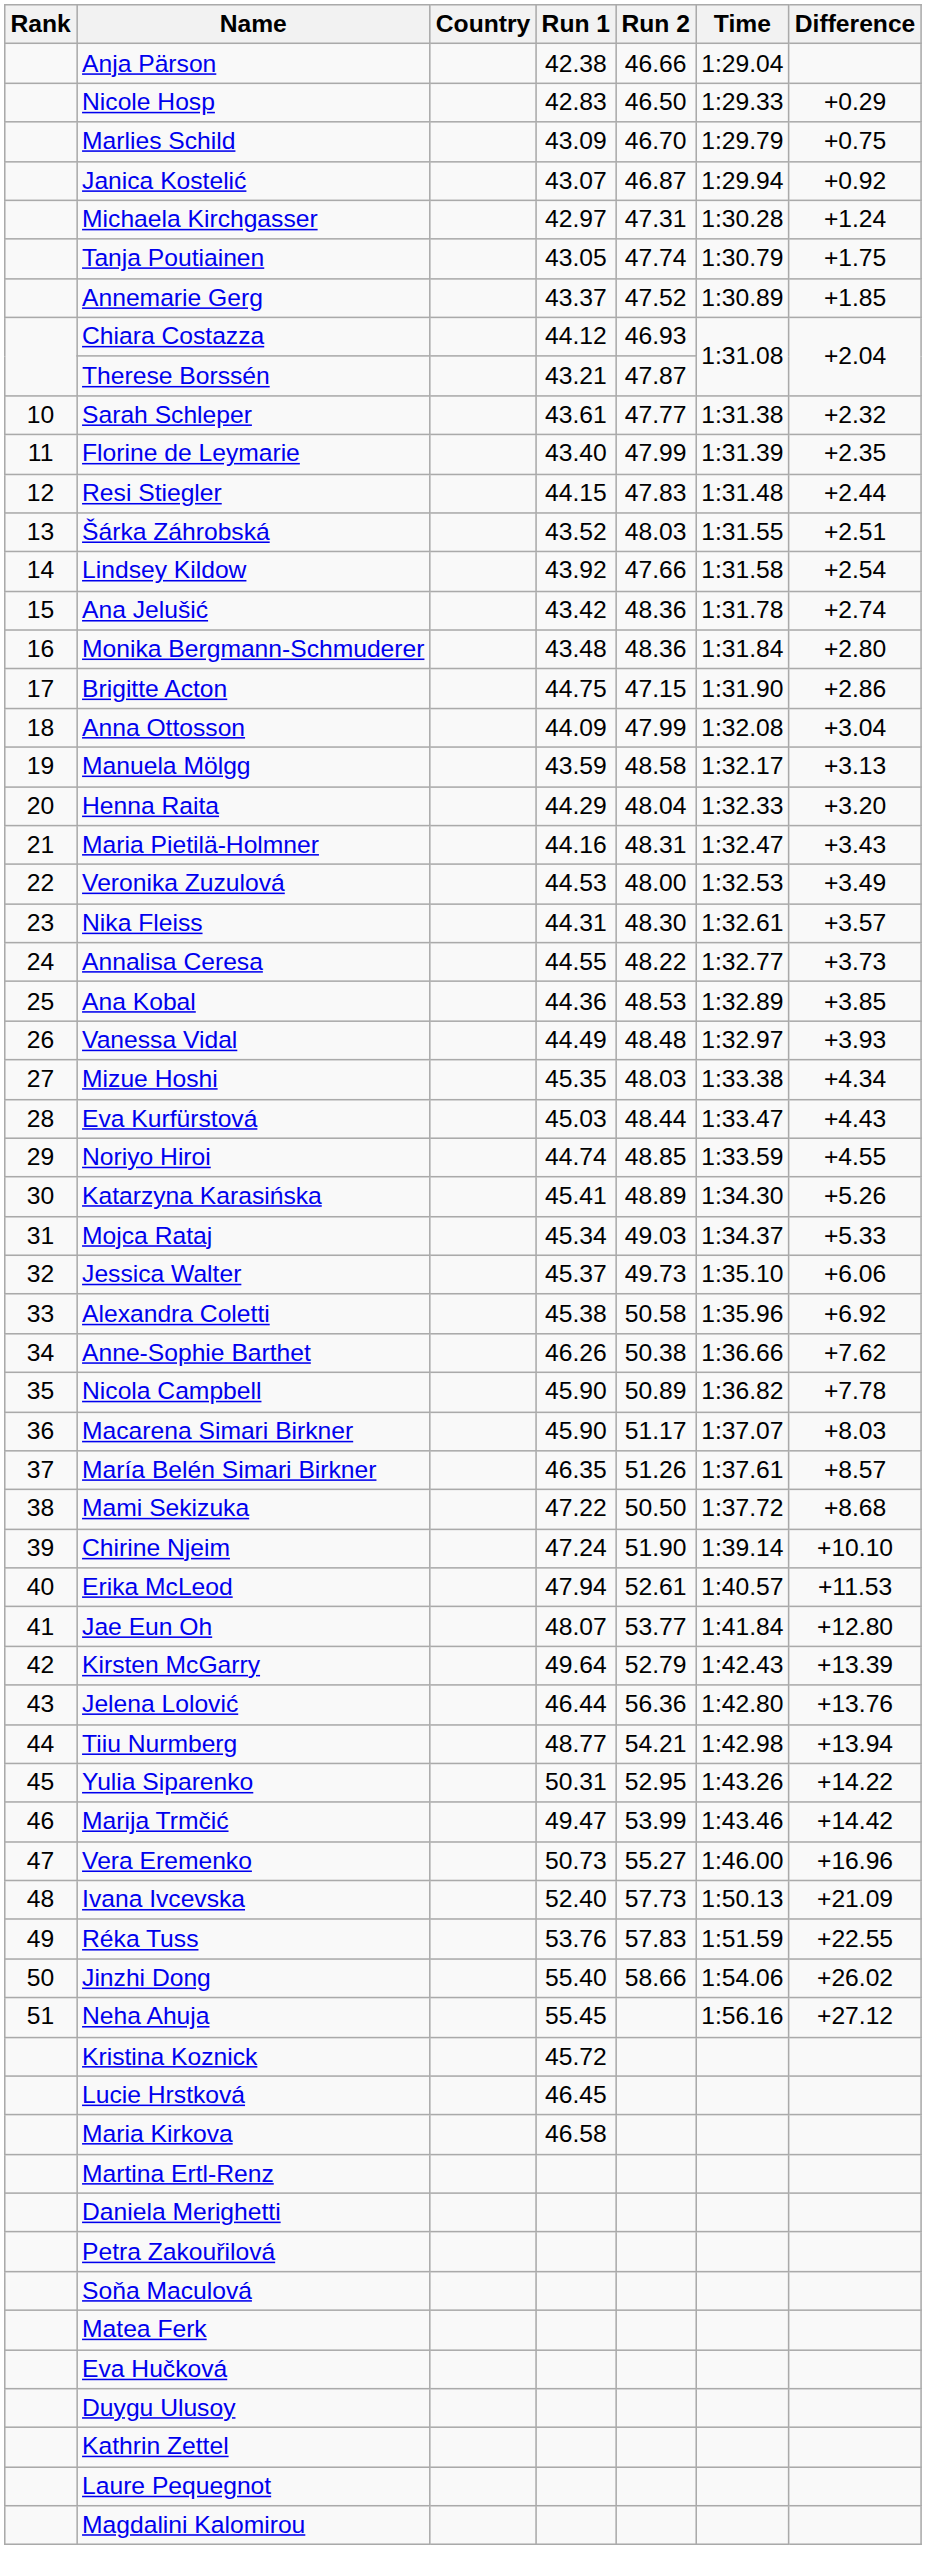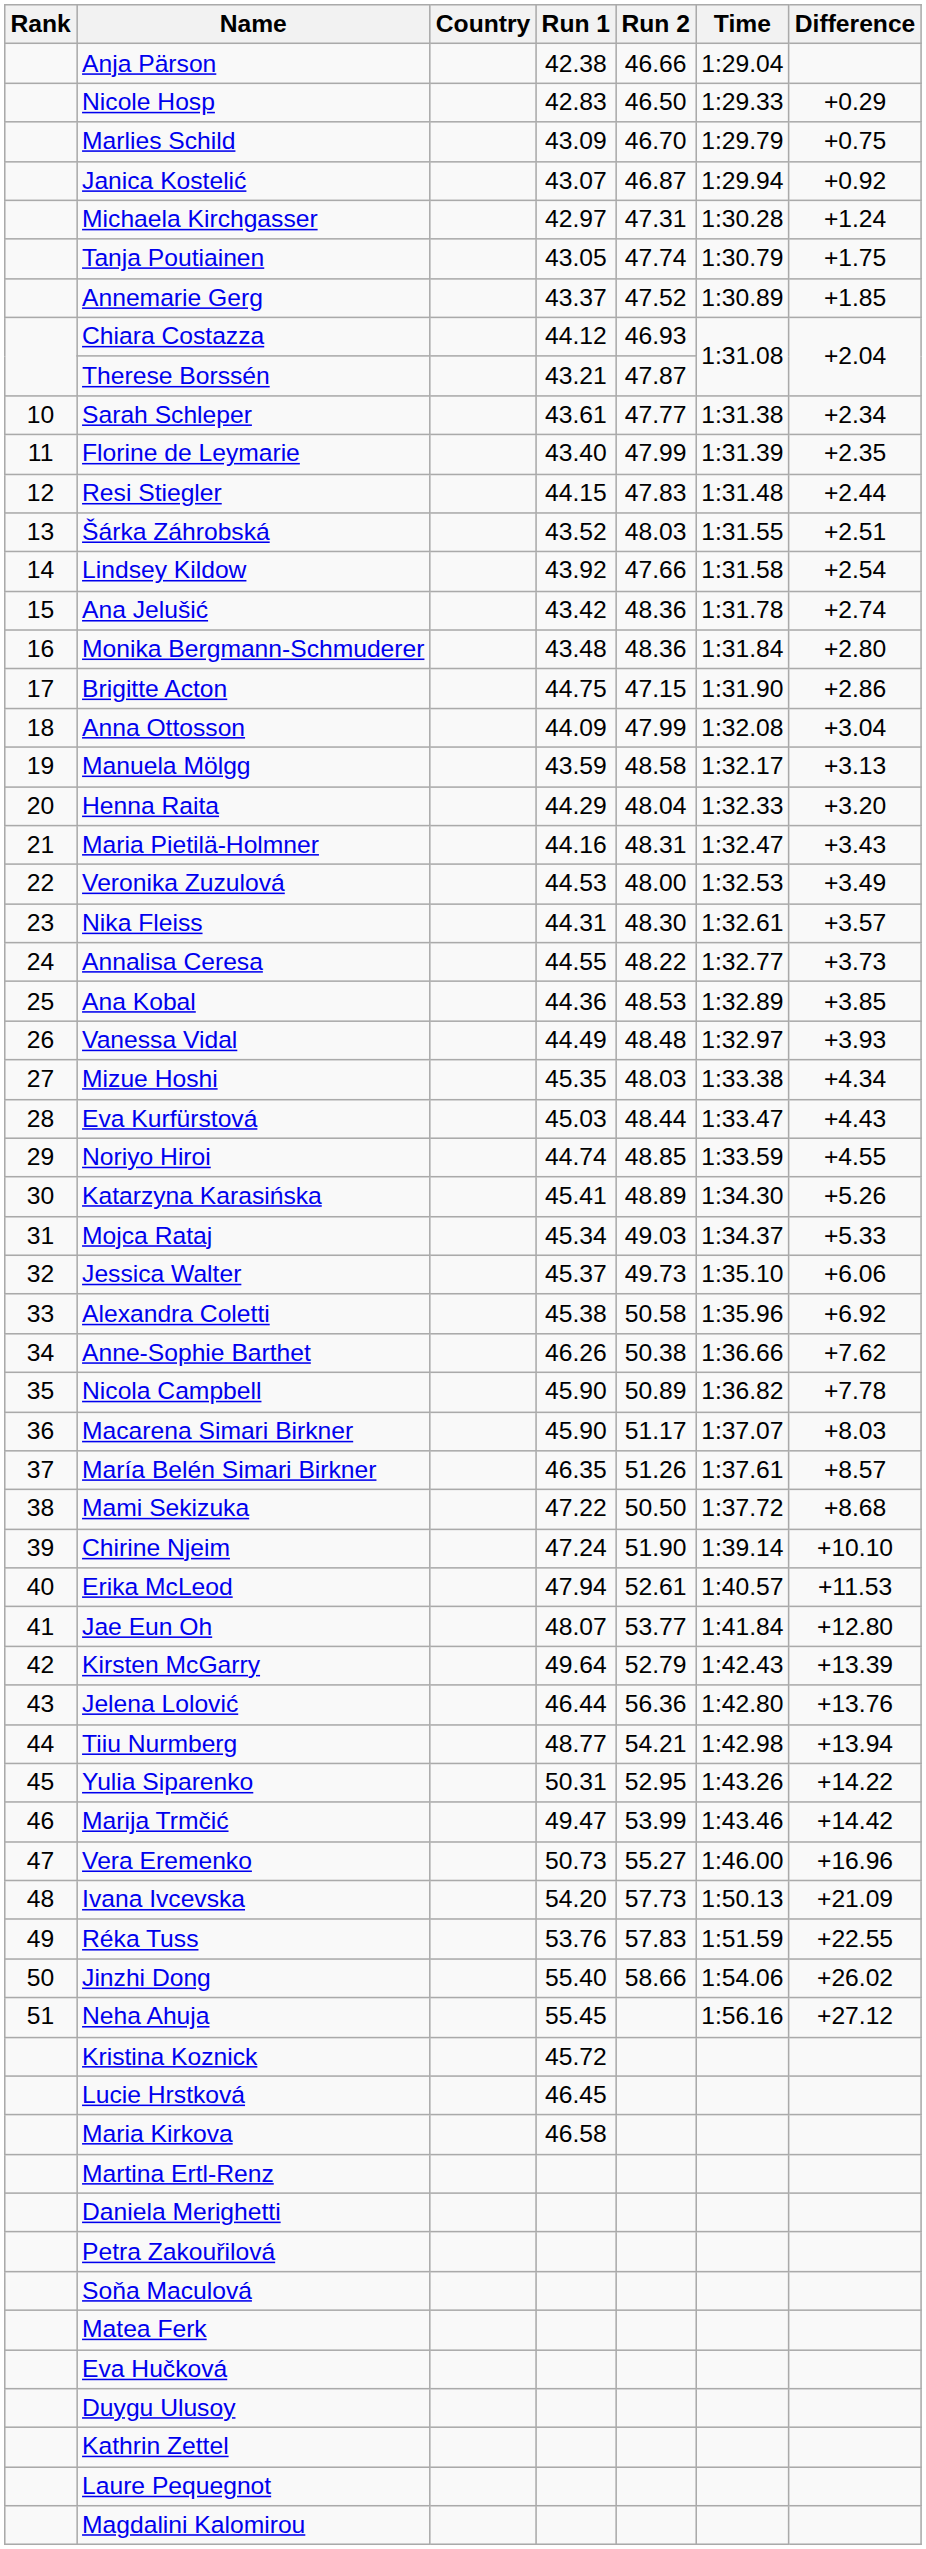Sarah Schleper | Difference: +2.32 -> +2.34
Ivana Ivcevska | Run 1: 52.40 -> 54.20
